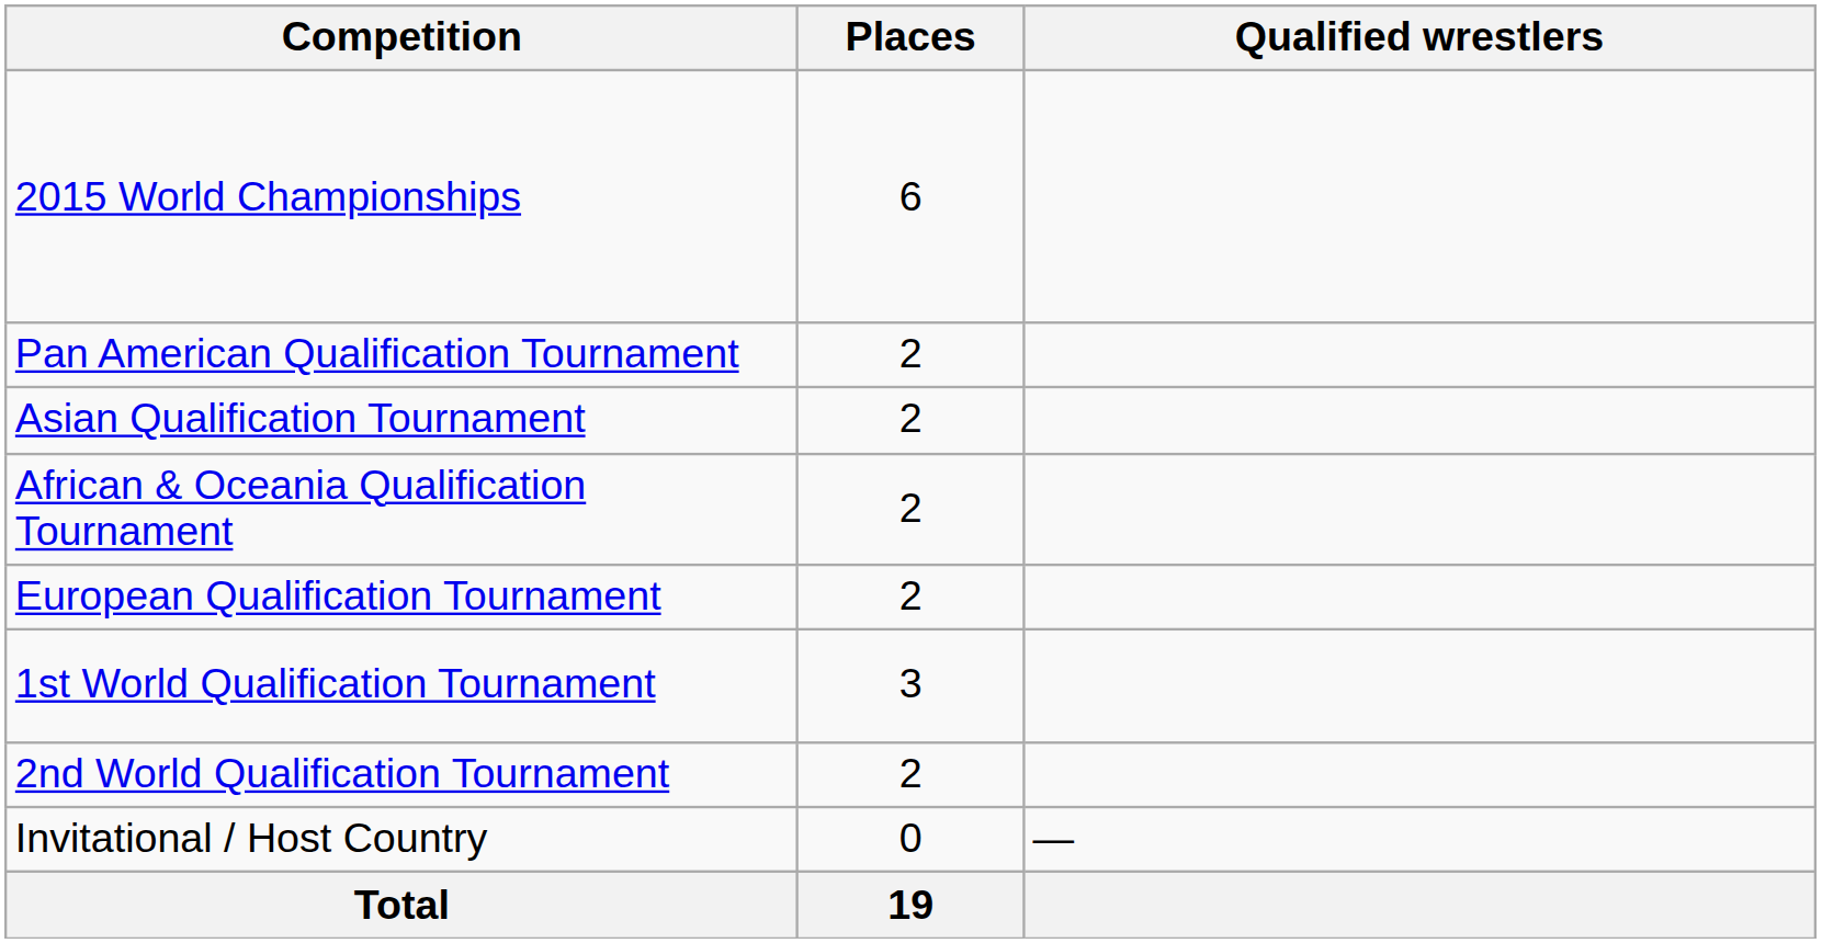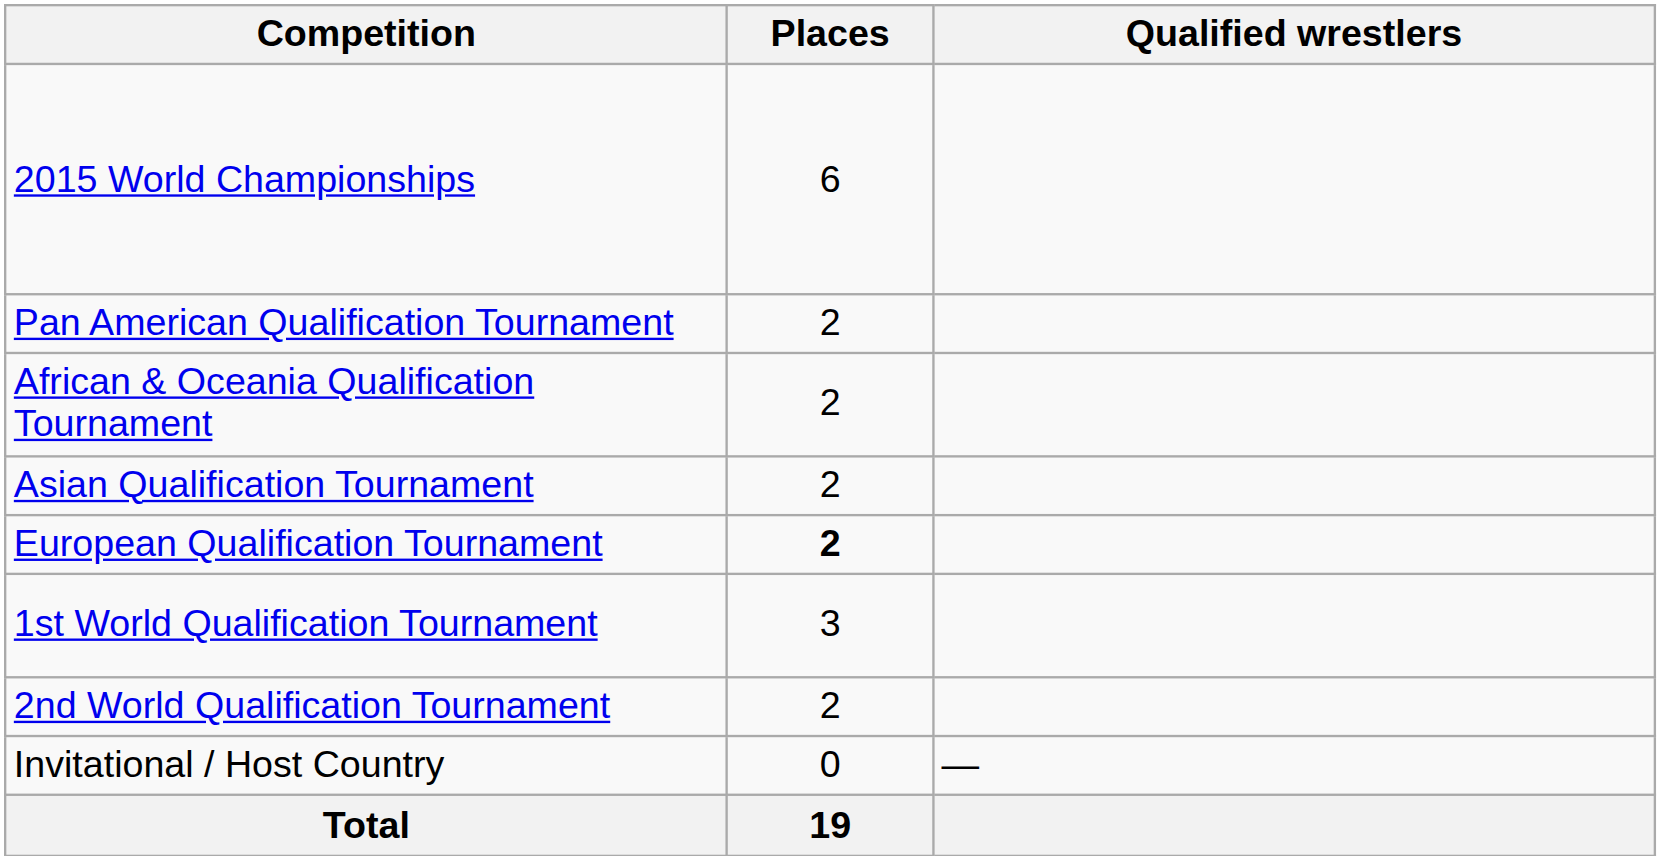rows swapped: Asian Qualification Tournament <-> African & Oceania Qualification Tournament
European Qualification Tournament | Places: normal -> bold
